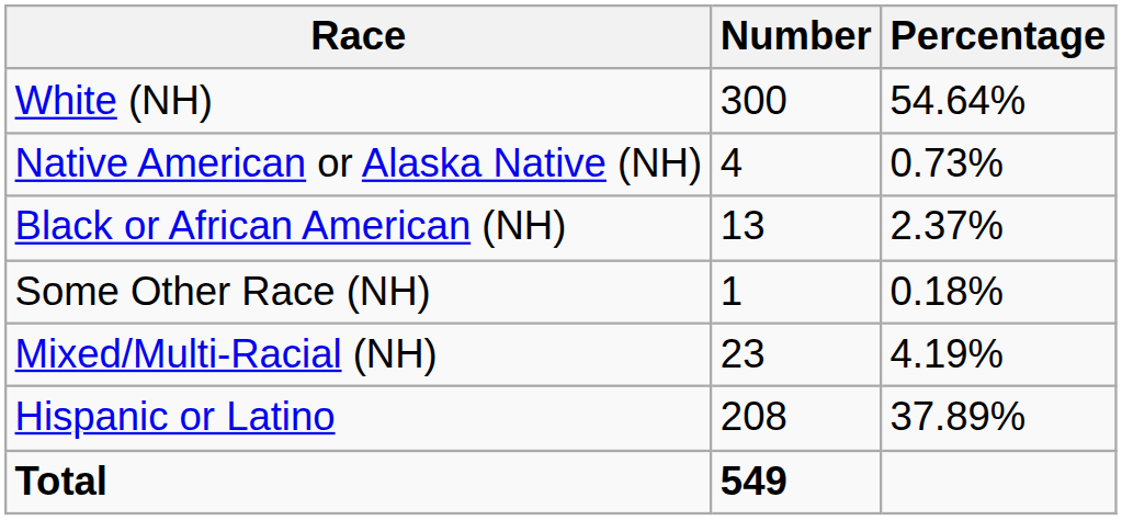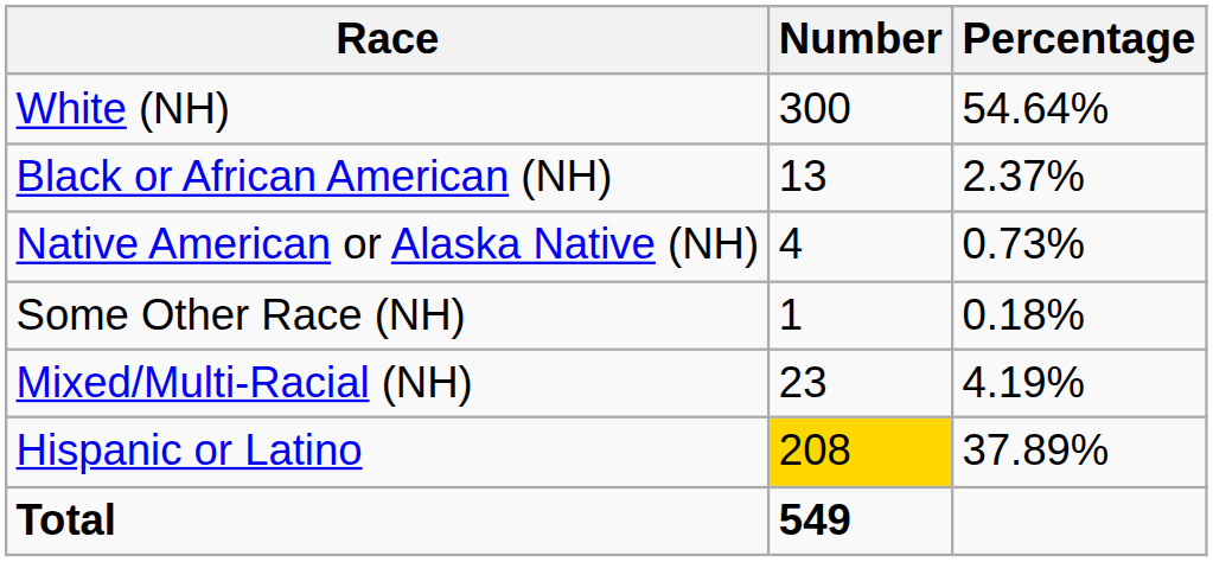rows swapped: Black or African American (NH) <-> Native American or Alaska Native (NH)
Hispanic or Latino | Number: no background -> gold background
